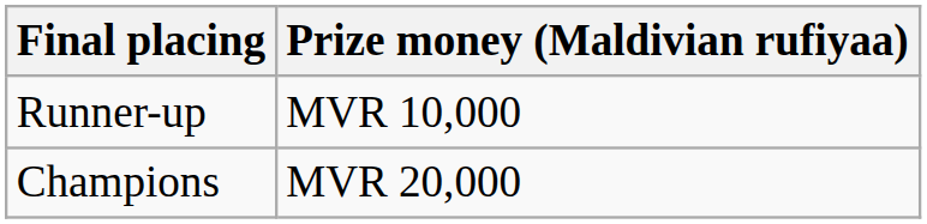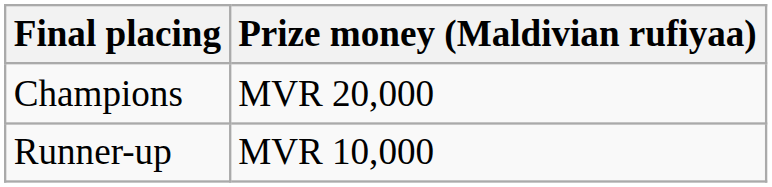rows swapped: Champions <-> Runner-up
